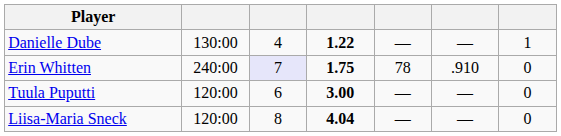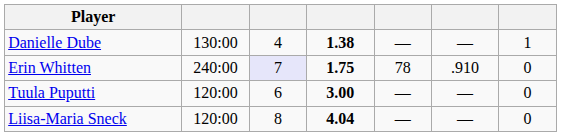Danielle Dube | column 4: 1.22 -> 1.38
